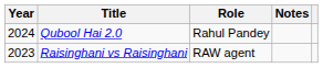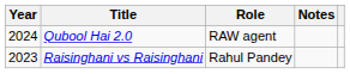Qubool Hai 2.0 | Role: Rahul Pandey -> RAW agent
Raisinghani vs Raisinghani | Role: RAW agent -> Rahul Pandey
